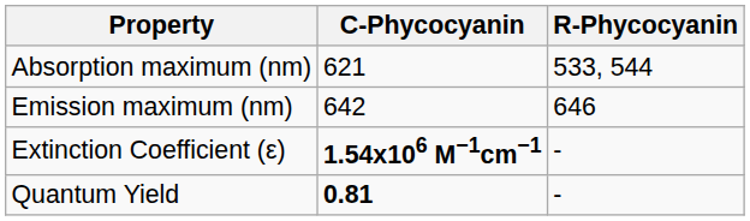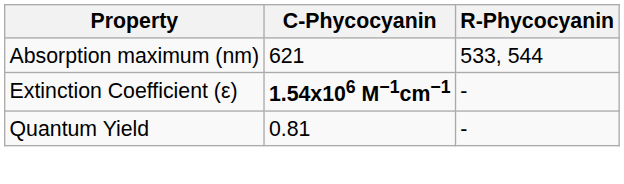- row: Emission maximum (nm) | 642 | 646
Quantum Yield | C-Phycocyanin: bold -> normal
